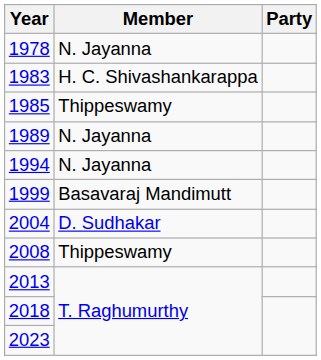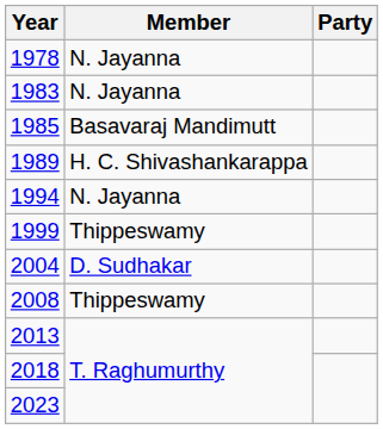1983 | Member: H. C. Shivashankarappa -> N. Jayanna
1985 | Member: Thippeswamy -> Basavaraj Mandimutt
1989 | Member: N. Jayanna -> H. C. Shivashankarappa
1999 | Member: Basavaraj Mandimutt -> Thippeswamy
